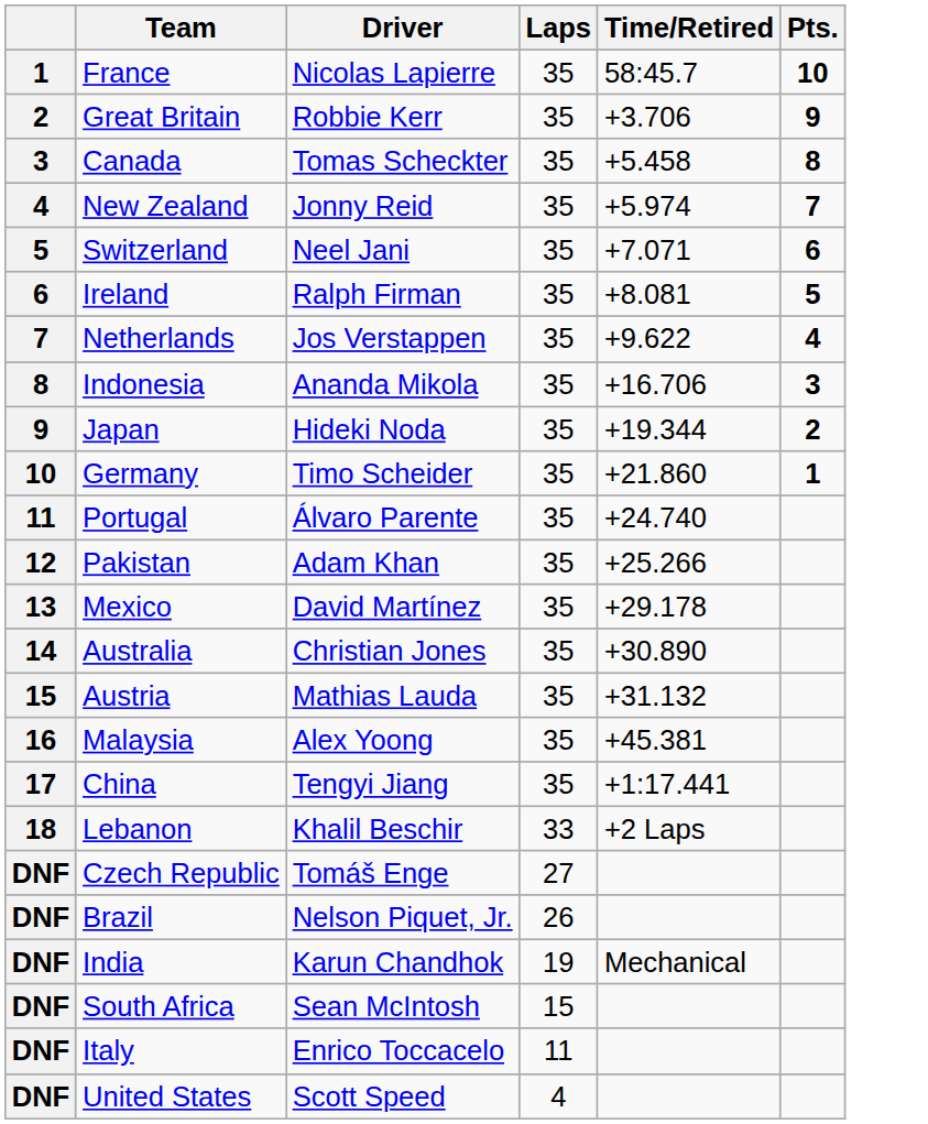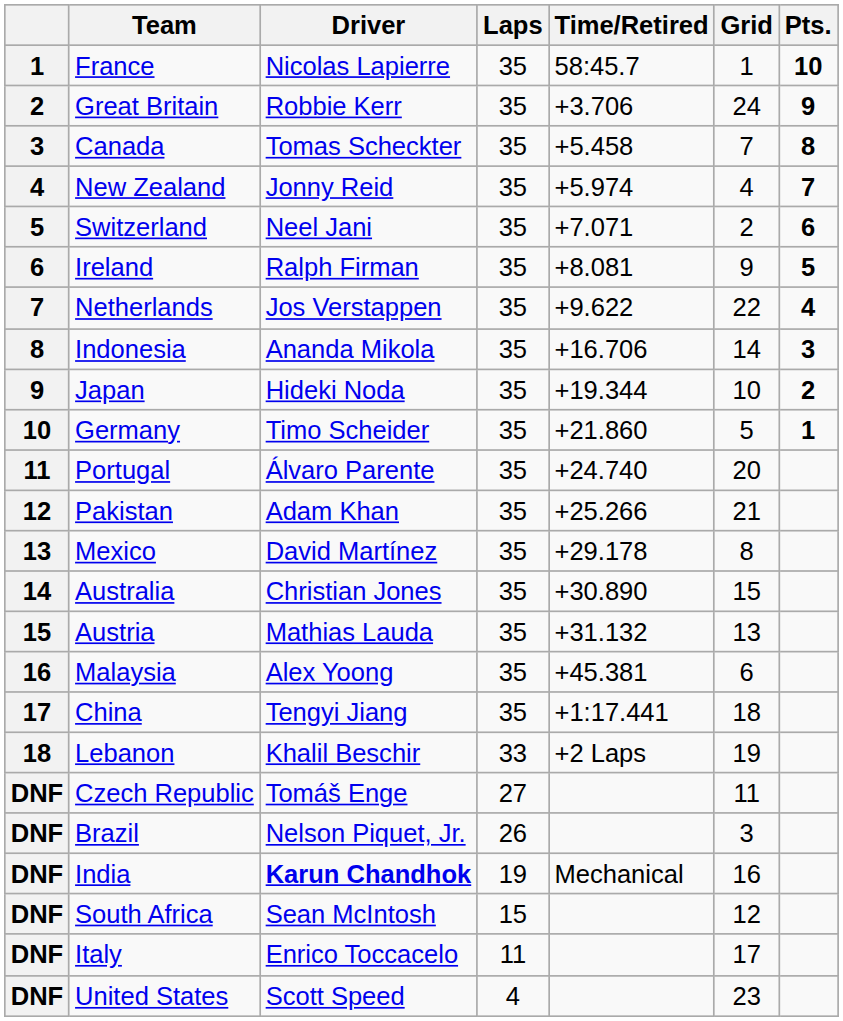+ column: Grid | 1 | 24 | 7 | 4 | 2 | 9 | 22 | 14 | 10 | 5 | 20 | 21 | 8 | 15 | 13 | 6 | 18 | 19 | 11 | 3 | 16 | 12 | 17 | 23
India | Driver: normal -> bold
